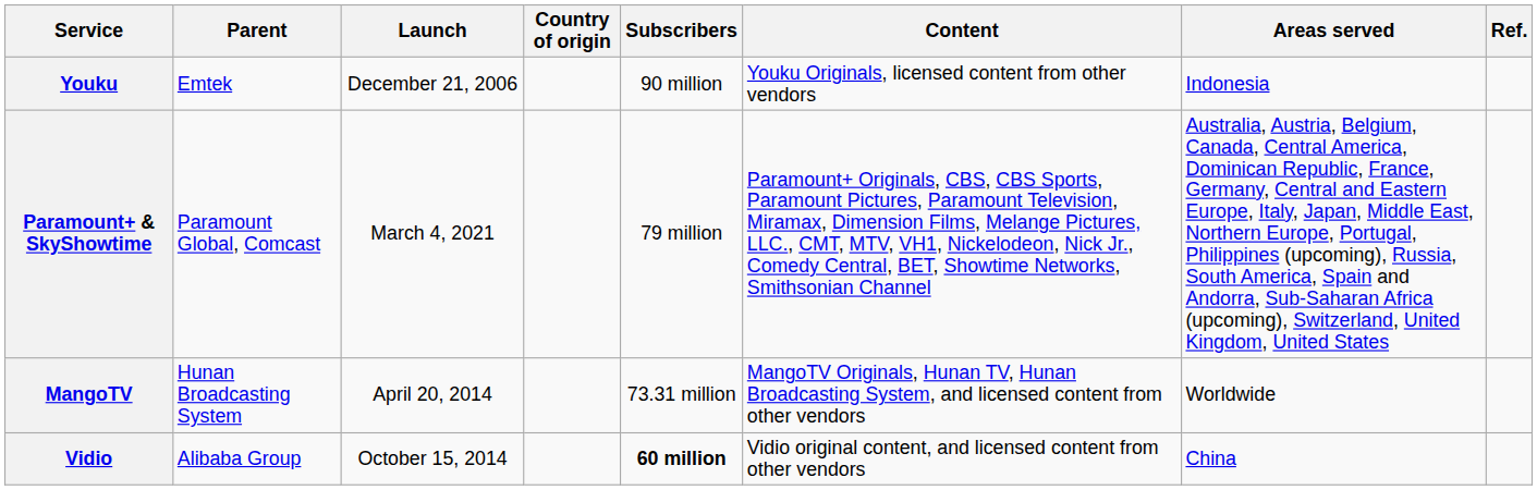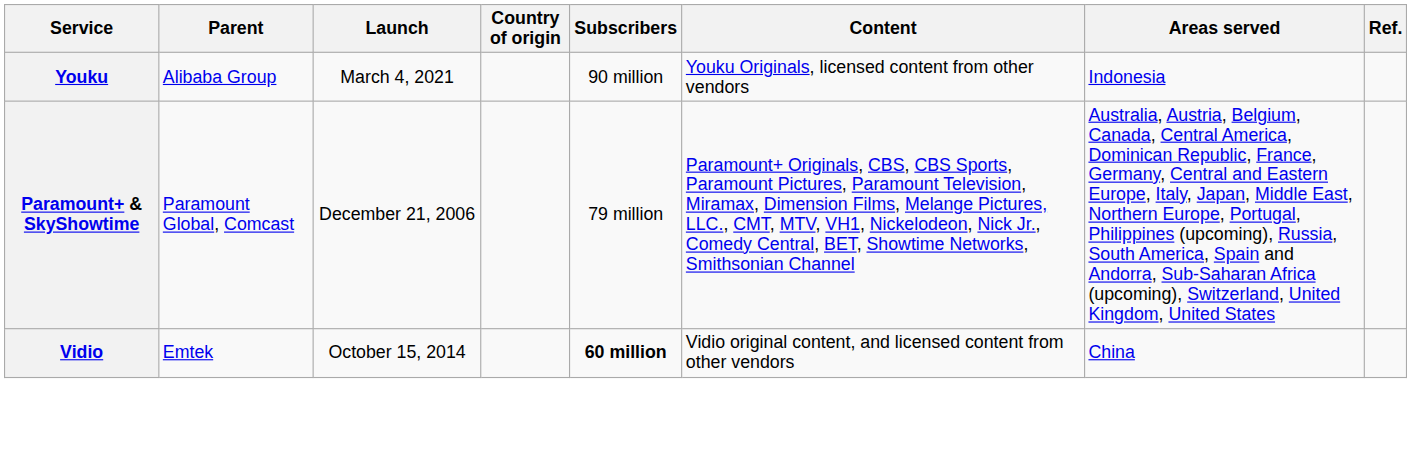Youku | Parent: Emtek -> Alibaba Group
Youku | Launch: December 21, 2006 -> March 4, 2021
Paramount+ & SkyShowtime | Launch: March 4, 2021 -> December 21, 2006
- row: MangoTV | Hunan Broadcasting System | April 20, 2014 | 73.31 million | MangoTV Originals, Hunan TV, Hunan Broadcasting System, and licensed content from other vendors | Worldwide
Vidio | Parent: Alibaba Group -> Emtek
